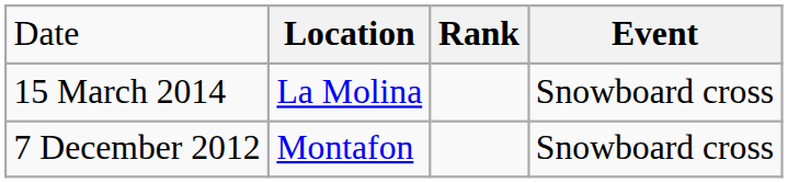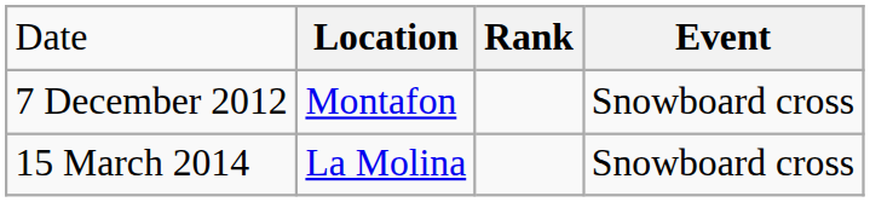rows swapped: 7 December 2012 <-> 15 March 2014
